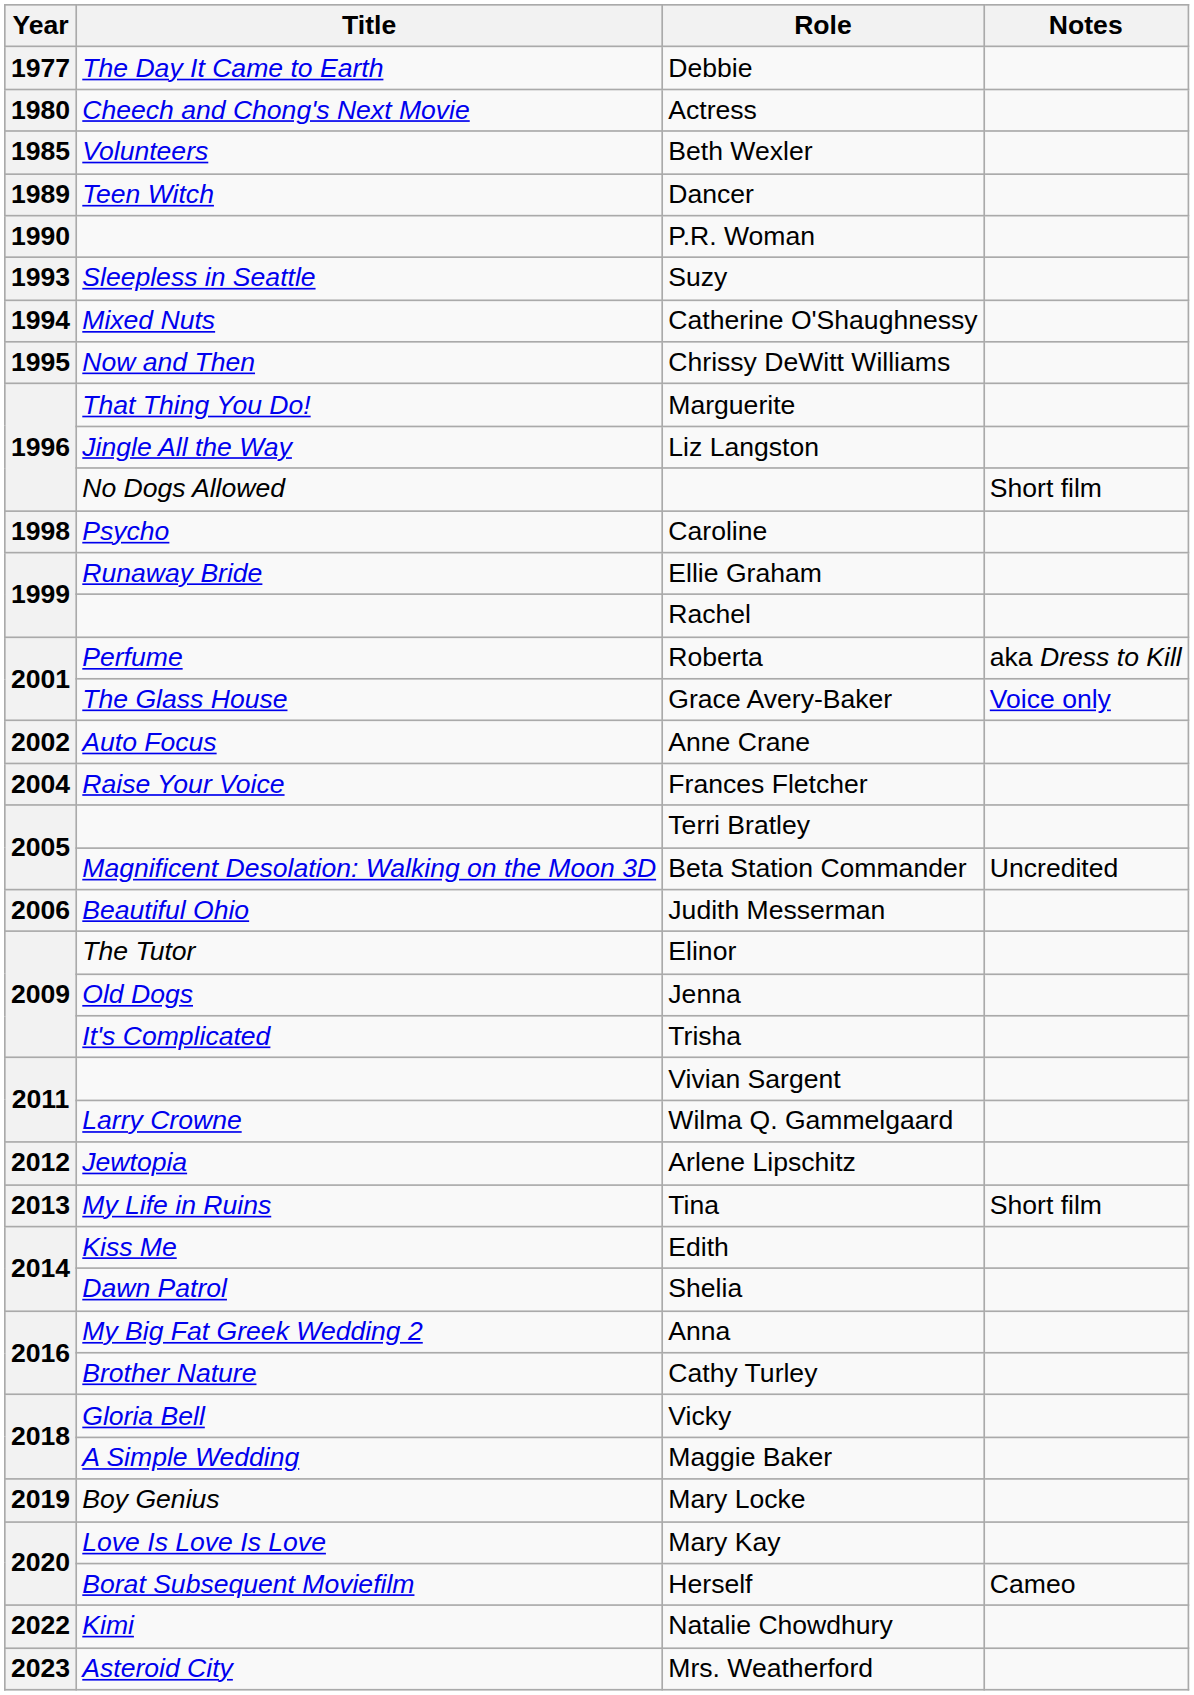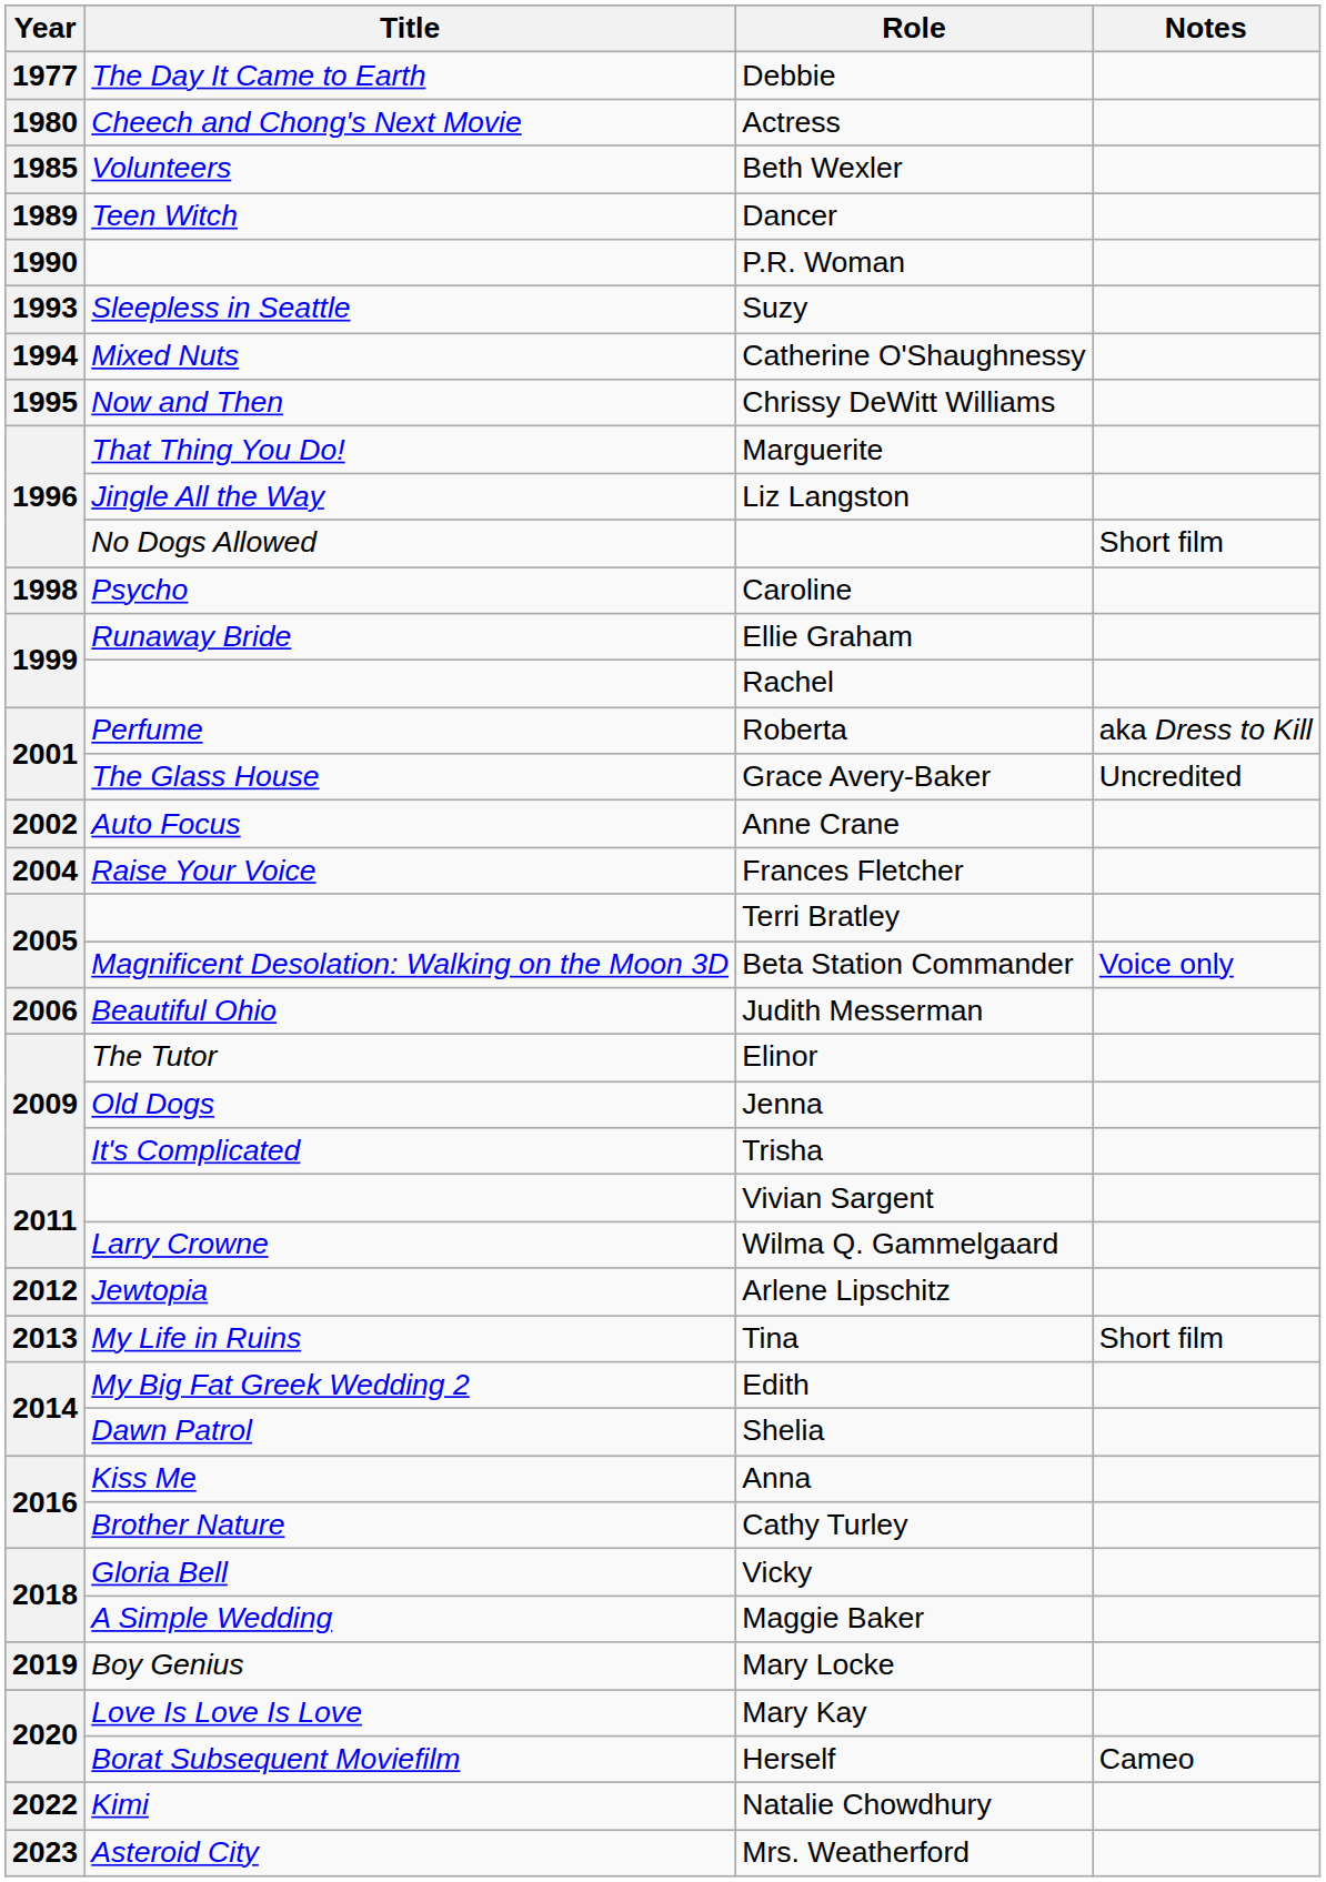Grace Avery-Baker | Notes: Voice only -> Uncredited
Beta Station Commander | Notes: Uncredited -> Voice only
Edith | Title: Kiss Me -> My Big Fat Greek Wedding 2
Anna | Title: My Big Fat Greek Wedding 2 -> Kiss Me
